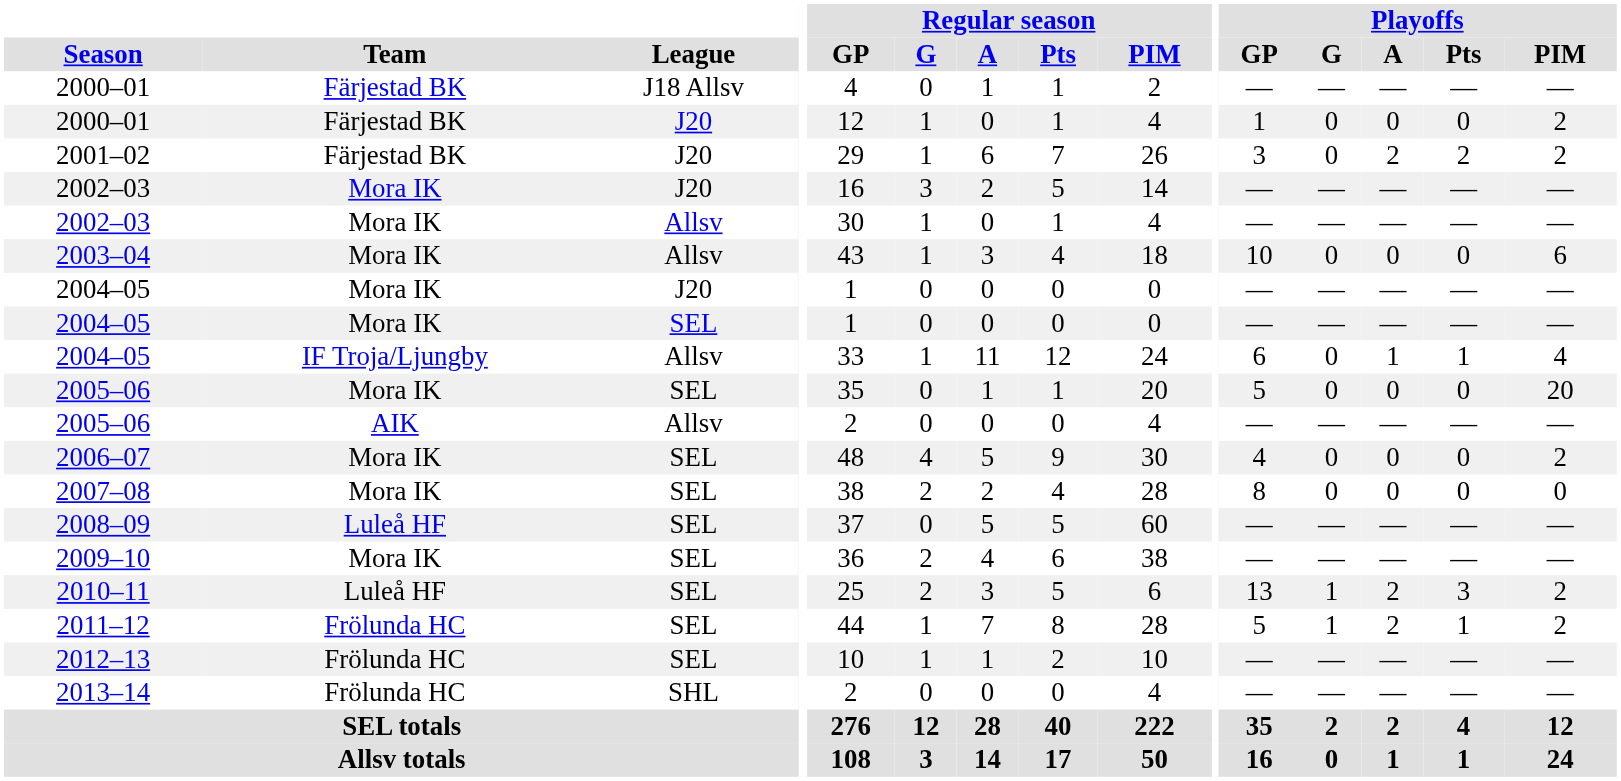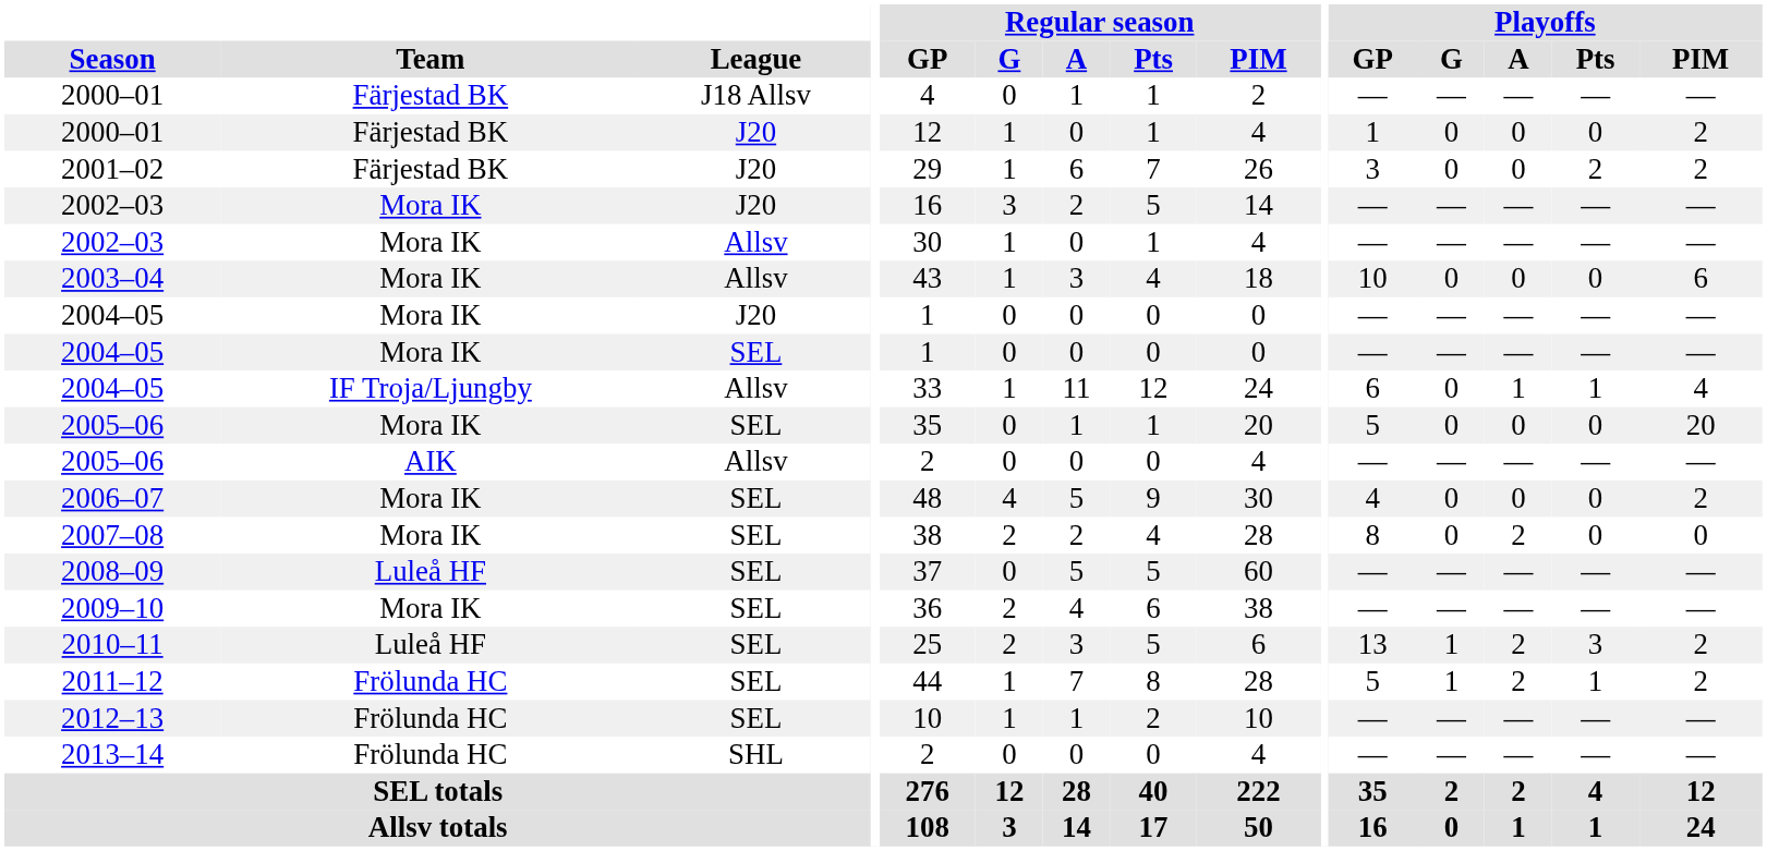2001–02 | Playoffs / A: 2 -> 0
2007–08 | Playoffs / A: 0 -> 2
